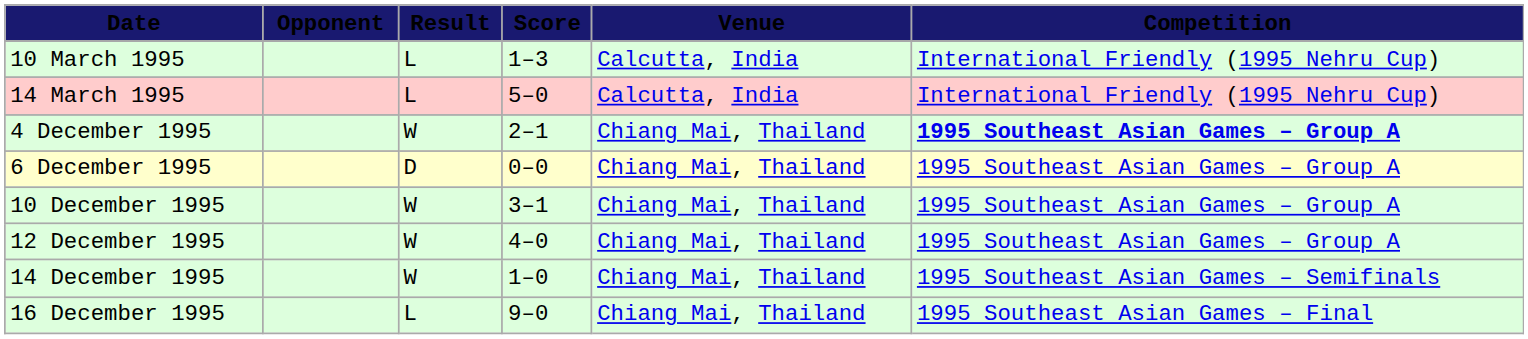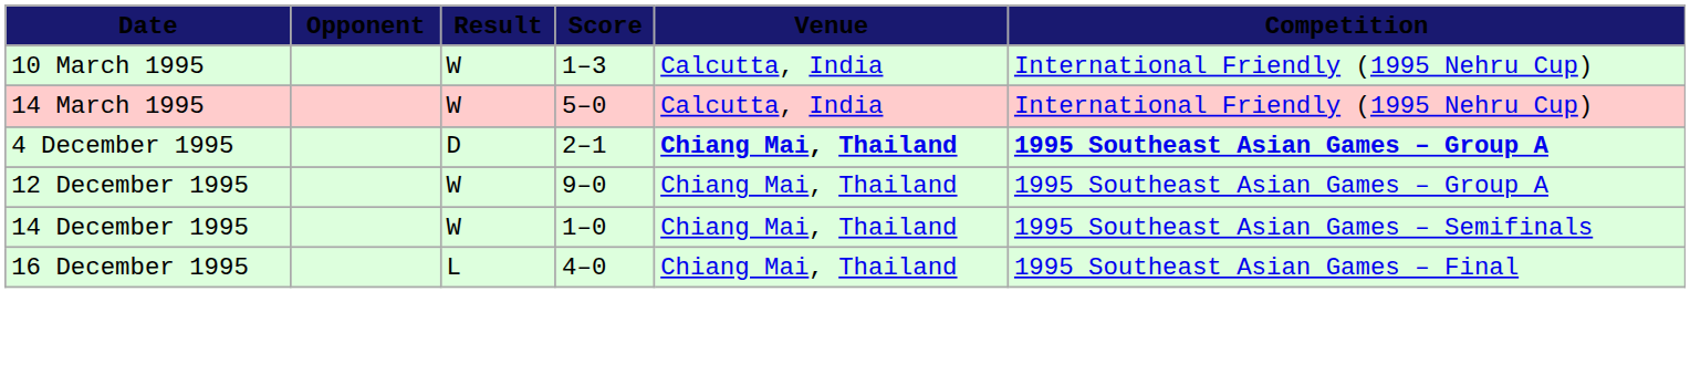10 March 1995 | Result: L -> W
14 March 1995 | Result: L -> W
4 December 1995 | Result: W -> D
4 December 1995 | Venue: normal -> bold
- row: 6 December 1995 | D | 0–0 | Chiang Mai, Thailand | 1995 Southeast Asian Games – Group A
- row: 10 December 1995 | W | 3–1 | Chiang Mai, Thailand | 1995 Southeast Asian Games – Group A
12 December 1995 | Score: 4–0 -> 9–0
16 December 1995 | Score: 9–0 -> 4–0
